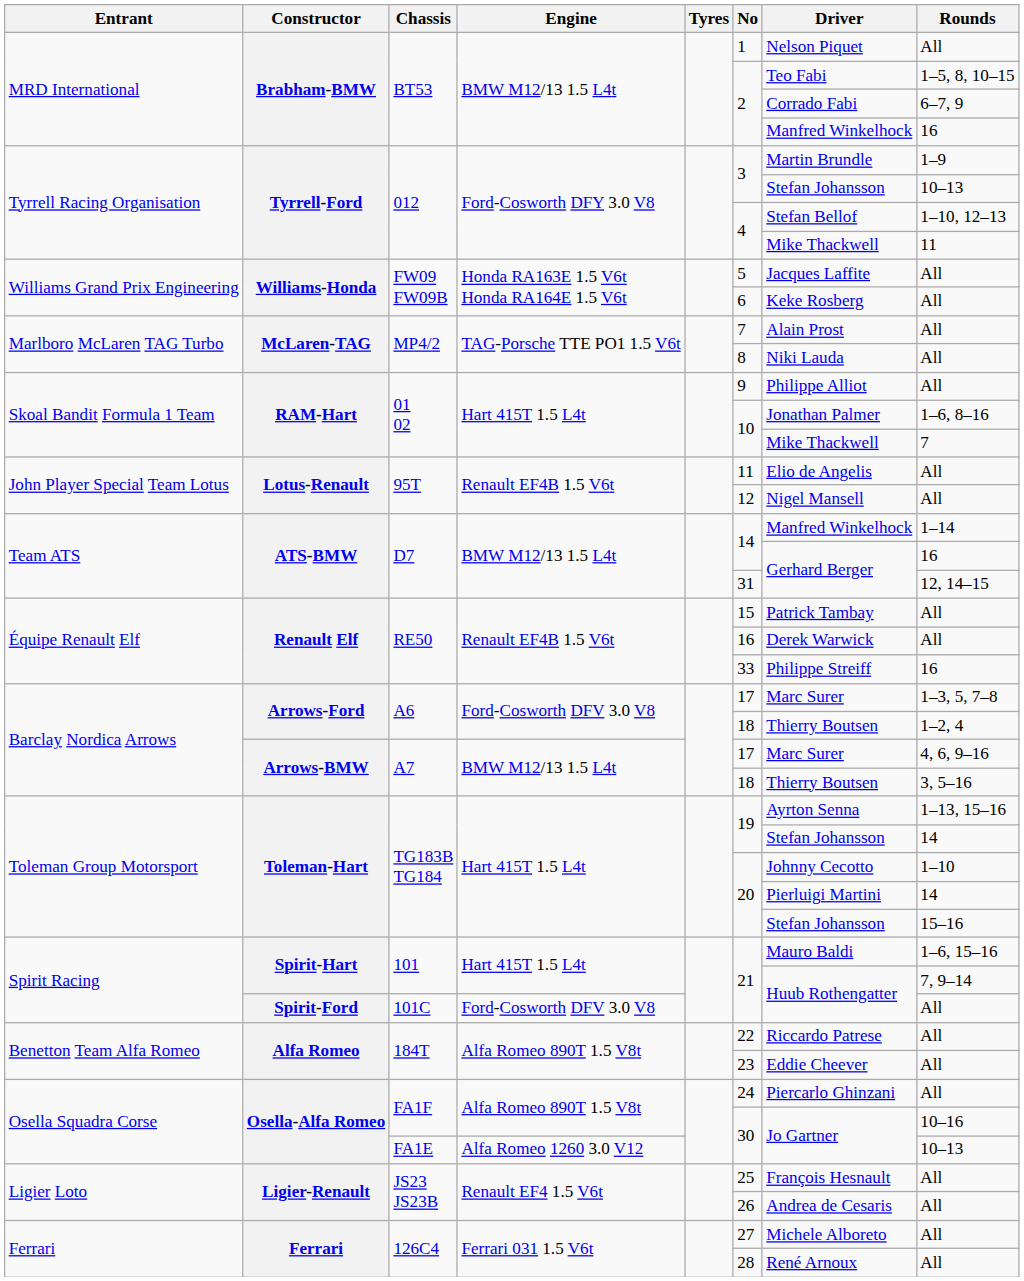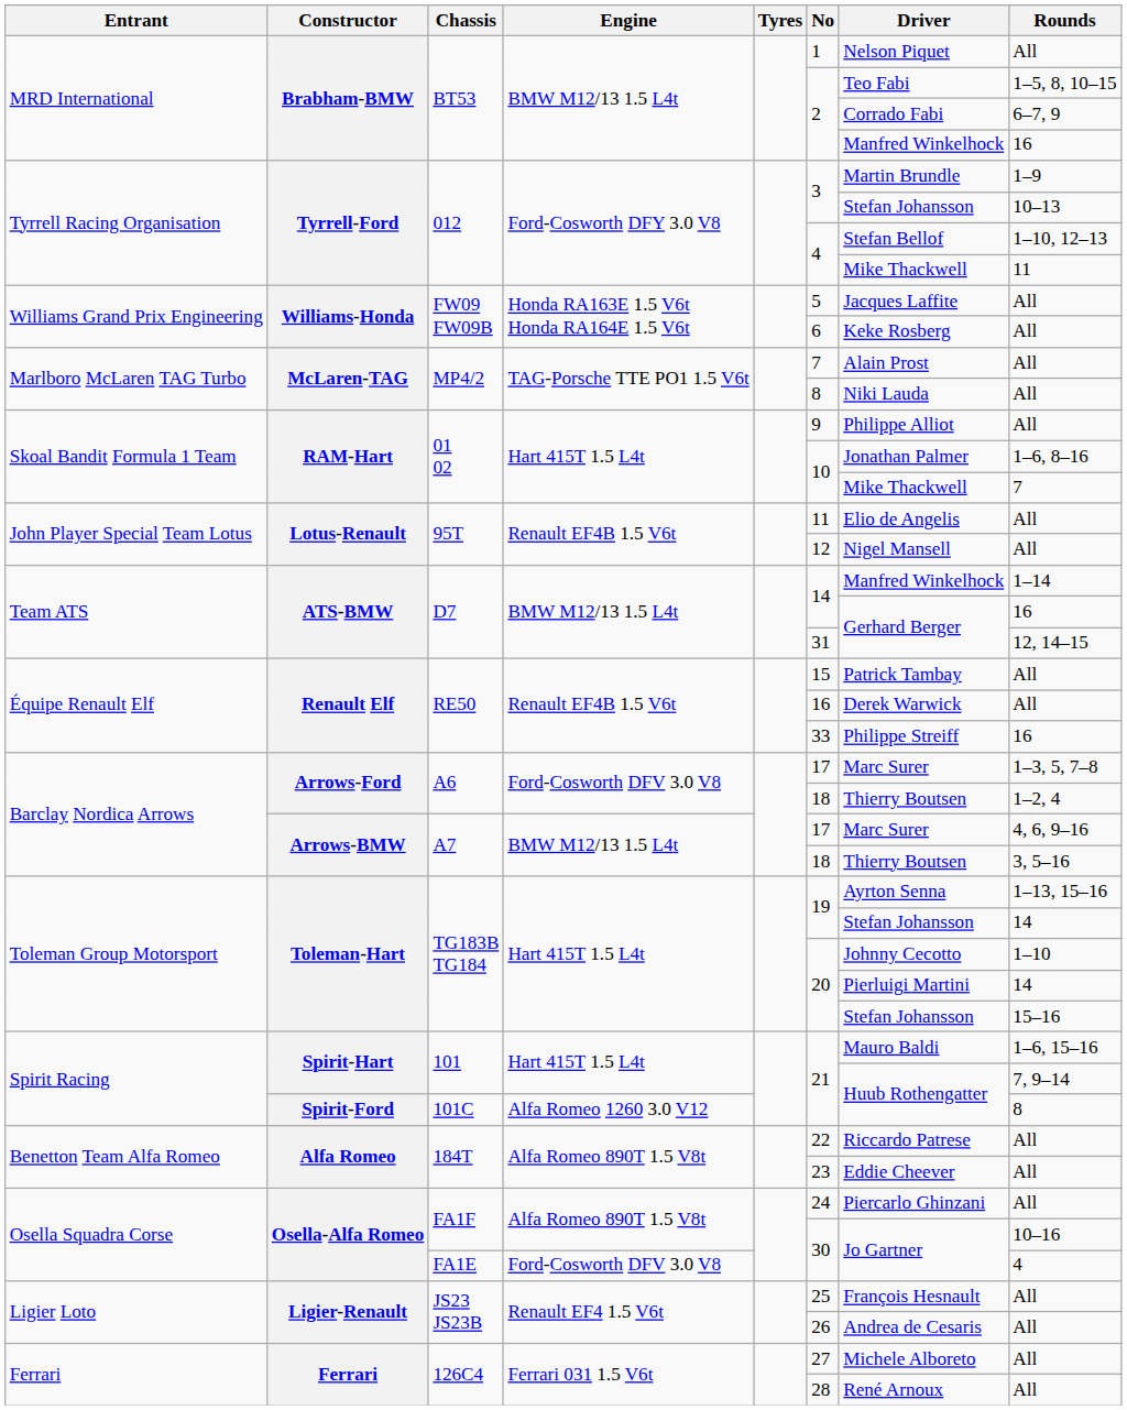101C | Engine: Ford-Cosworth DFV 3.0 V8 -> Alfa Romeo 1260 3.0 V12
101C | Rounds: All -> 8
FA1E | Engine: Alfa Romeo 1260 3.0 V12 -> Ford-Cosworth DFV 3.0 V8
FA1E | Rounds: 10–13 -> 4
